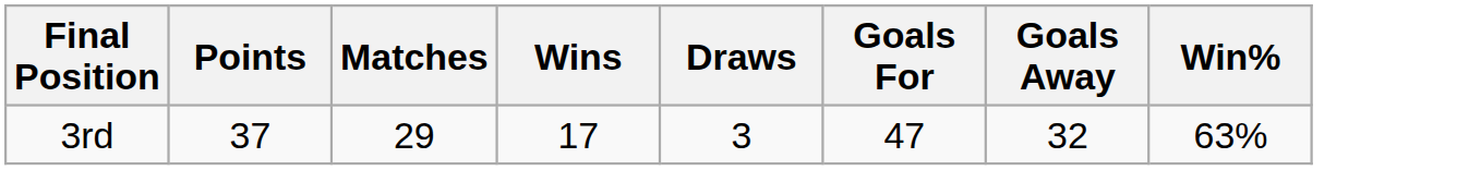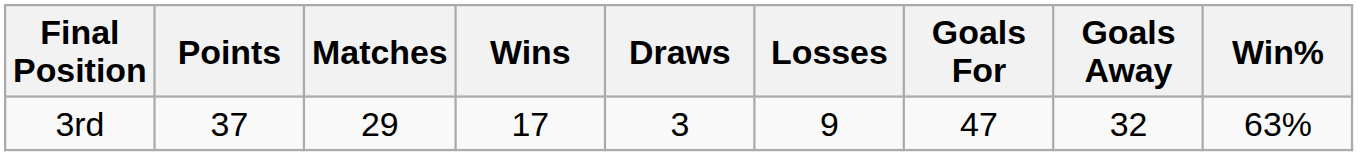+ column: Losses | 9
